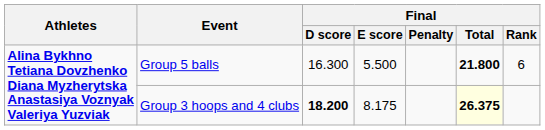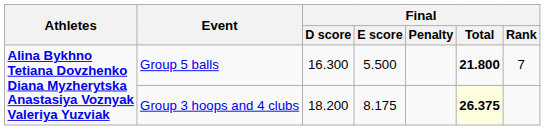Group 5 balls | Final / Rank: 6 -> 7
Group 3 hoops and 4 clubs | Final / D score: bold -> normal
